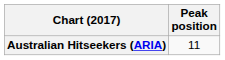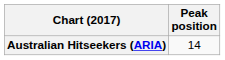Australian Hitseekers (ARIA) | Peak position: 11 -> 14
